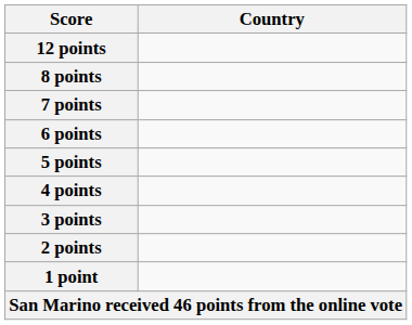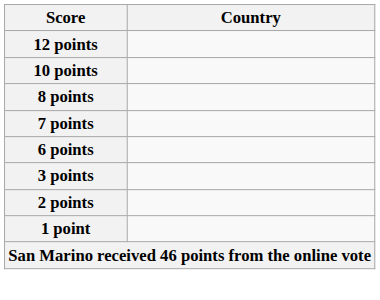+ row: 10 points
- row: 5 points
- row: 4 points
